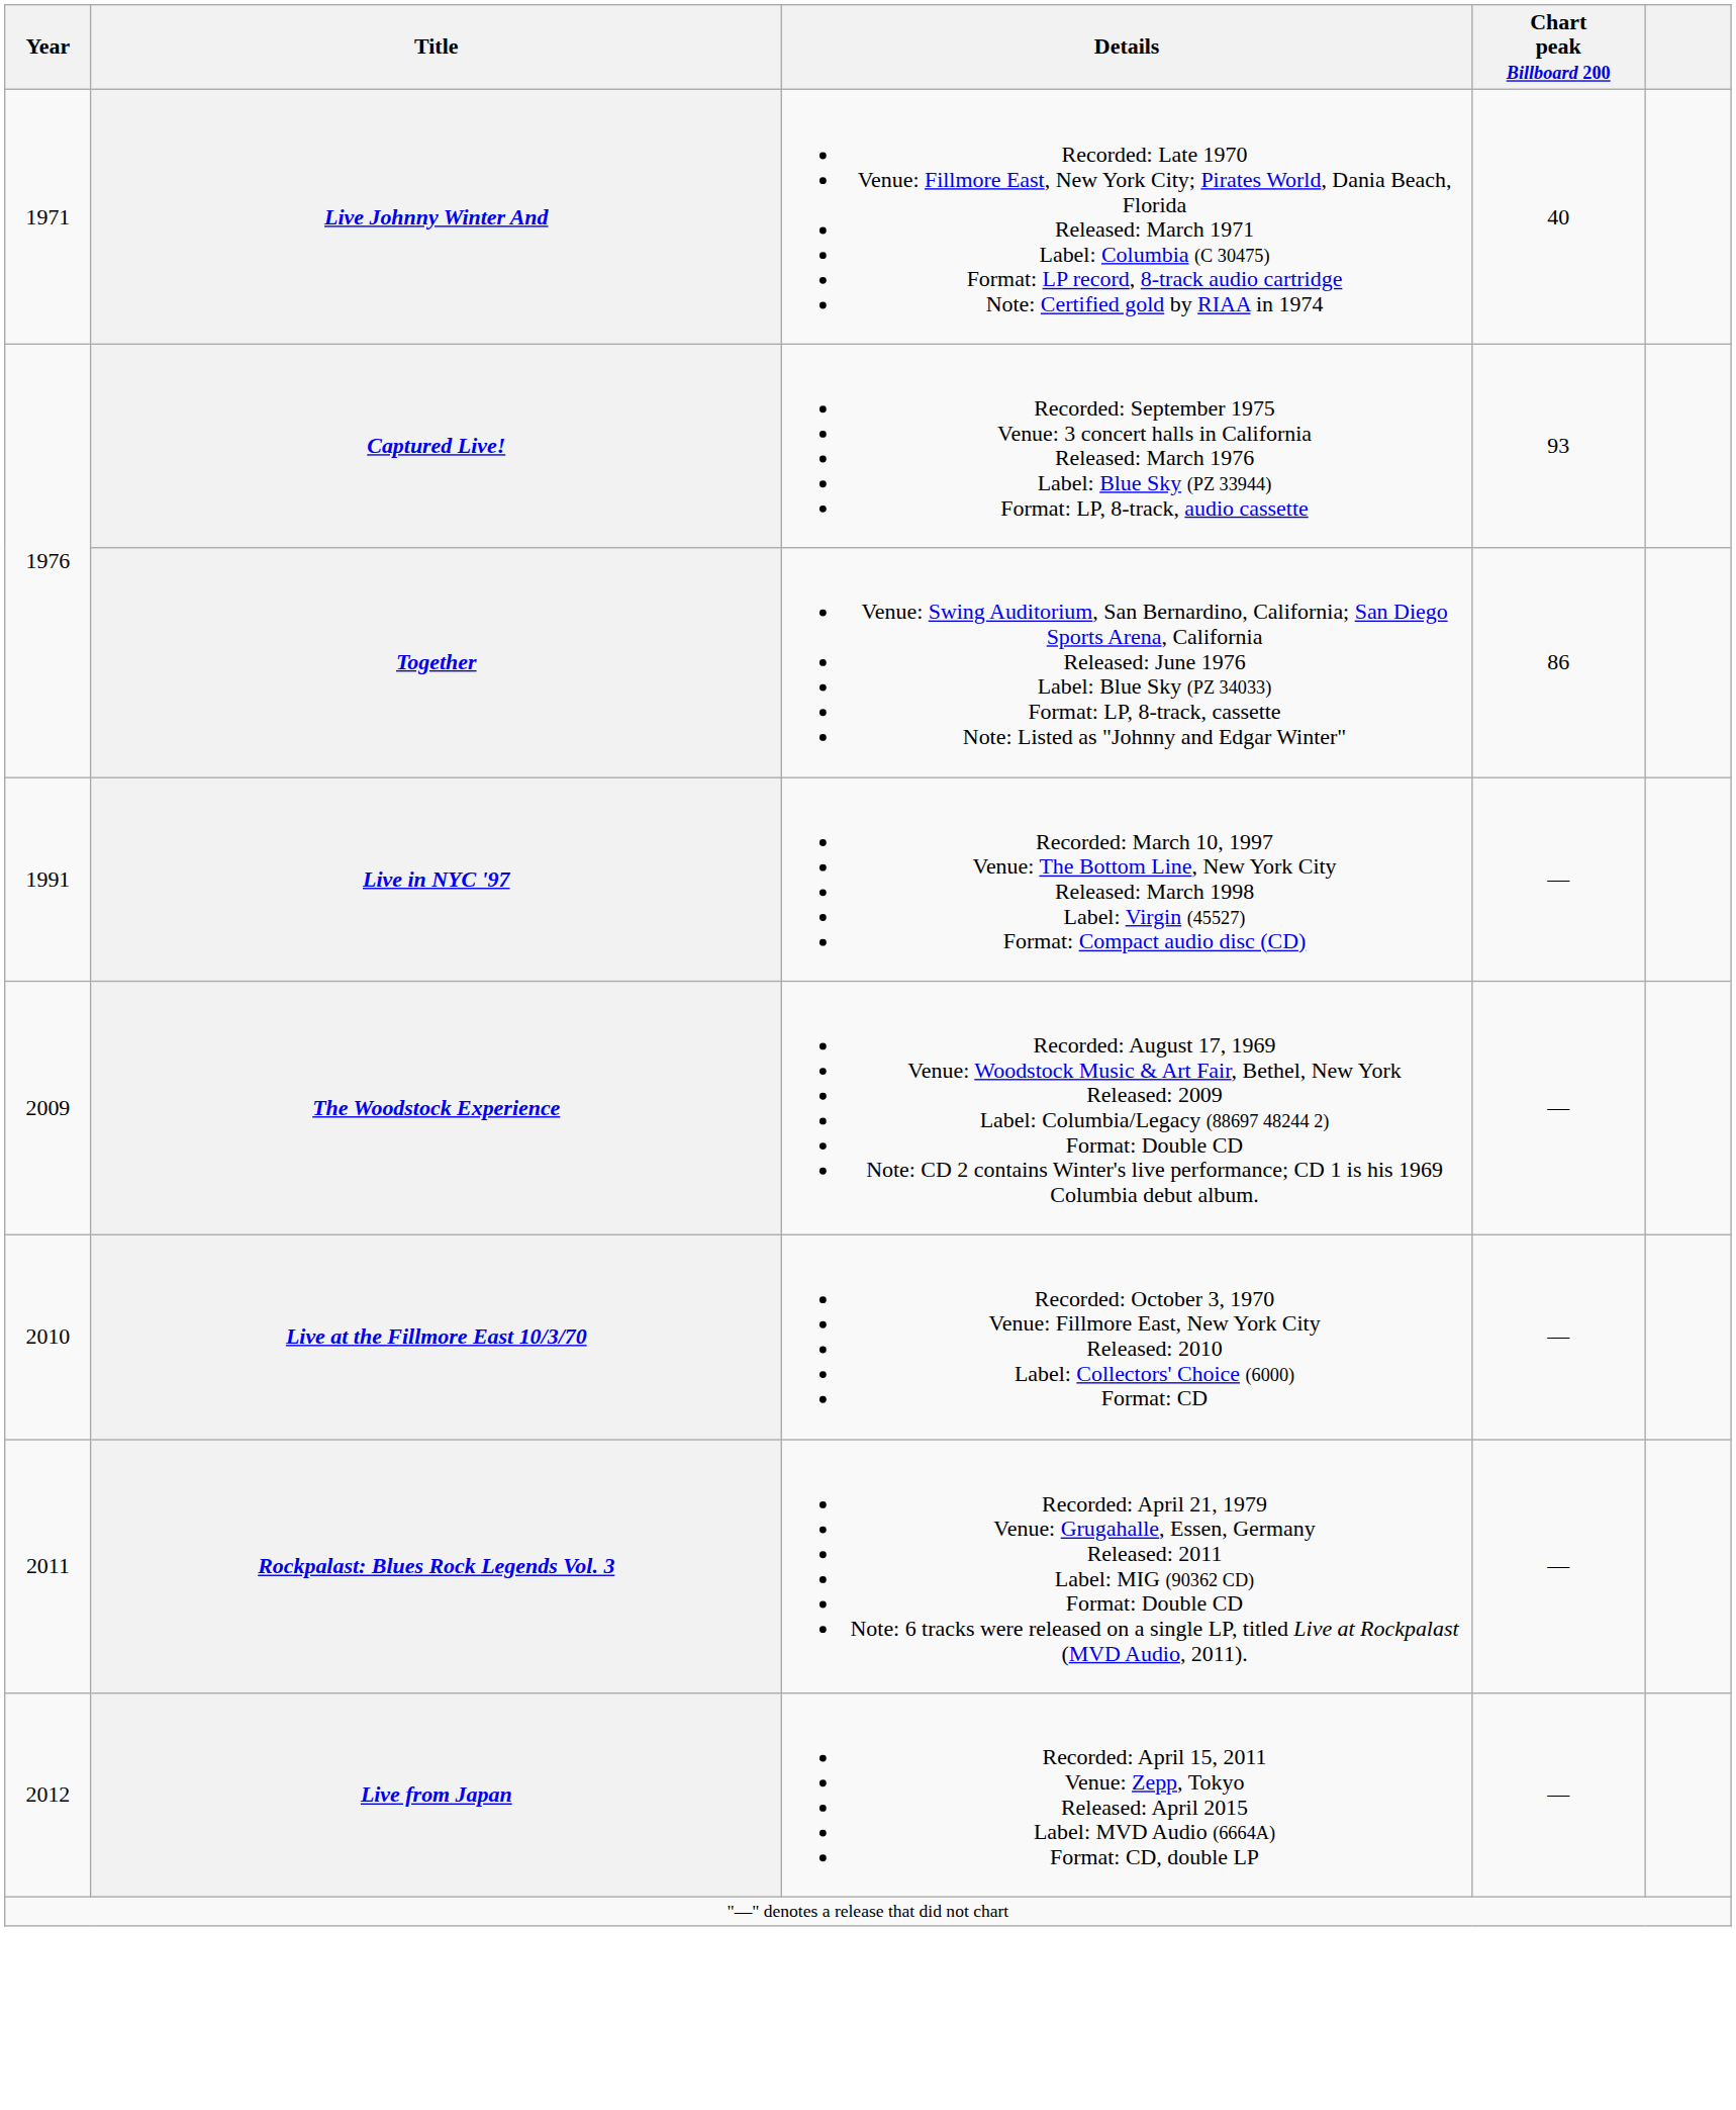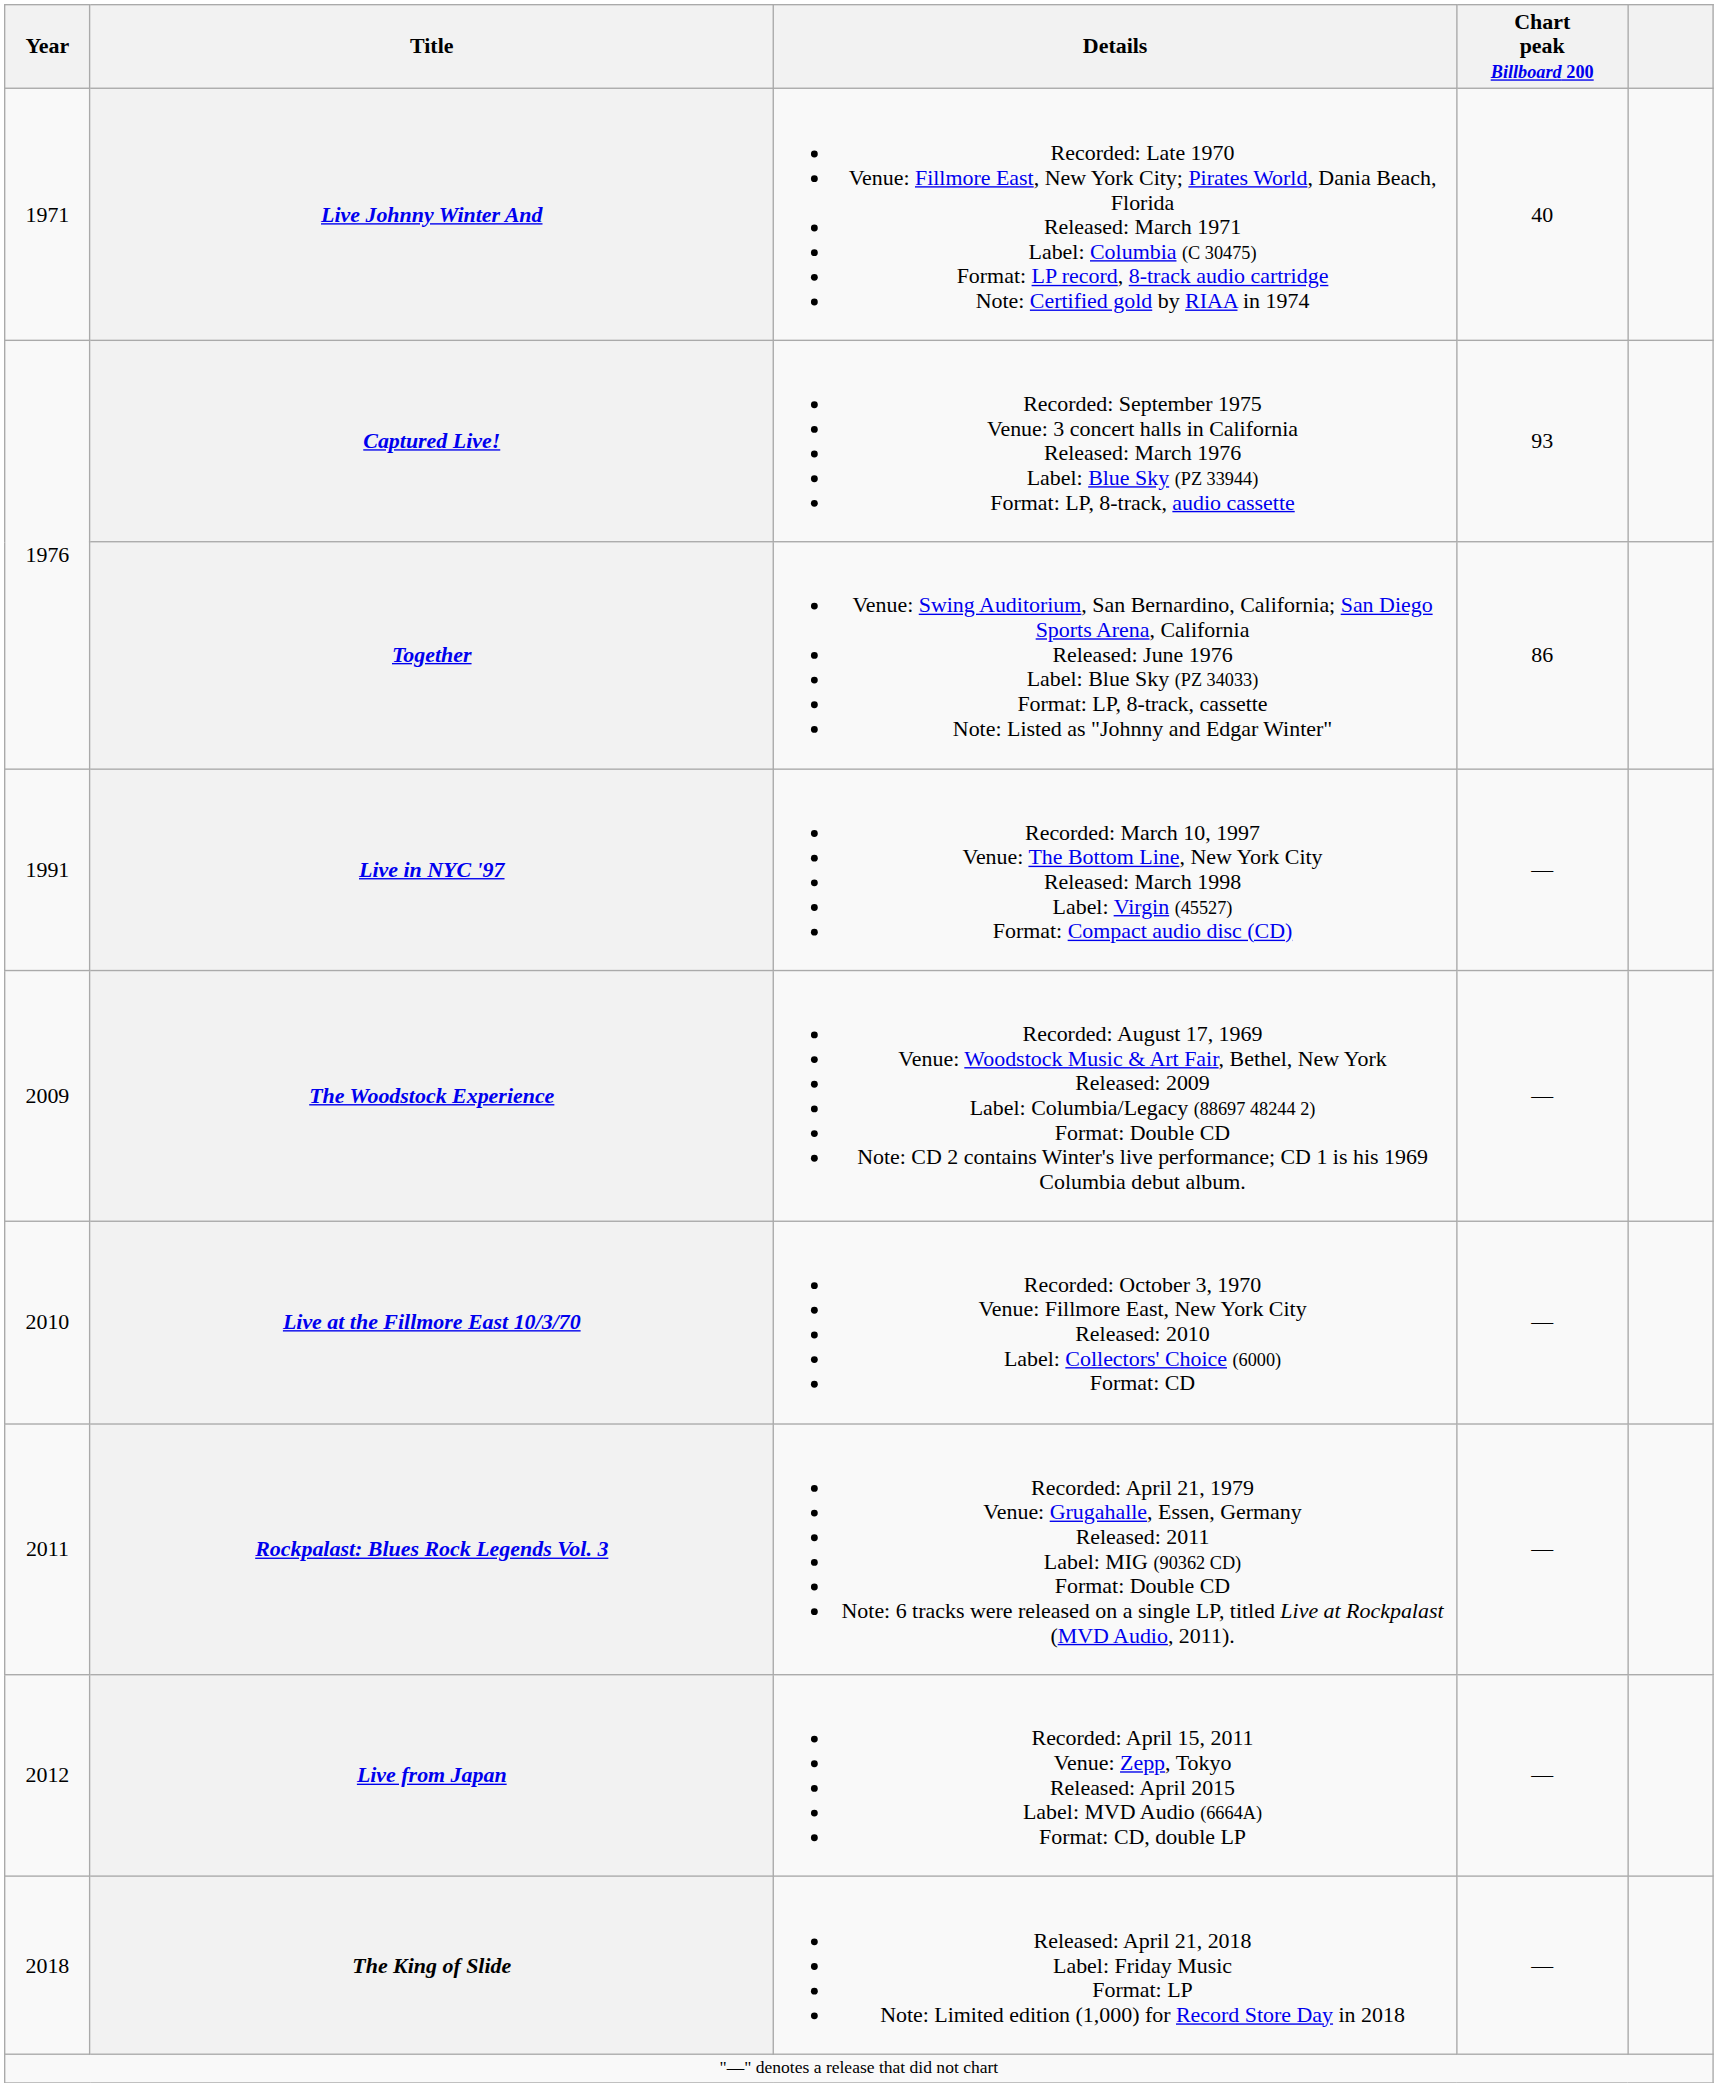+ row: 2018 | The King of Slide | Released: April 21, 2018 Label: Friday Music Format: LP Note: Limited edition (1,000) for Record Store Day in 2018 | —
